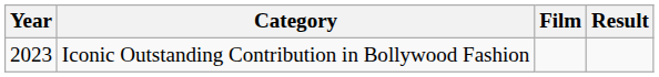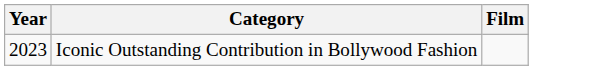- column: Result
